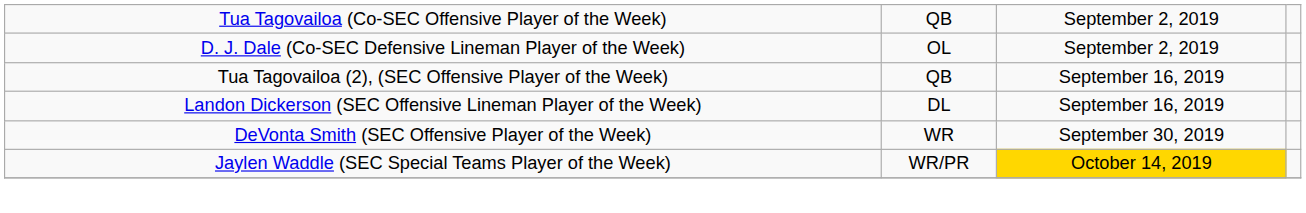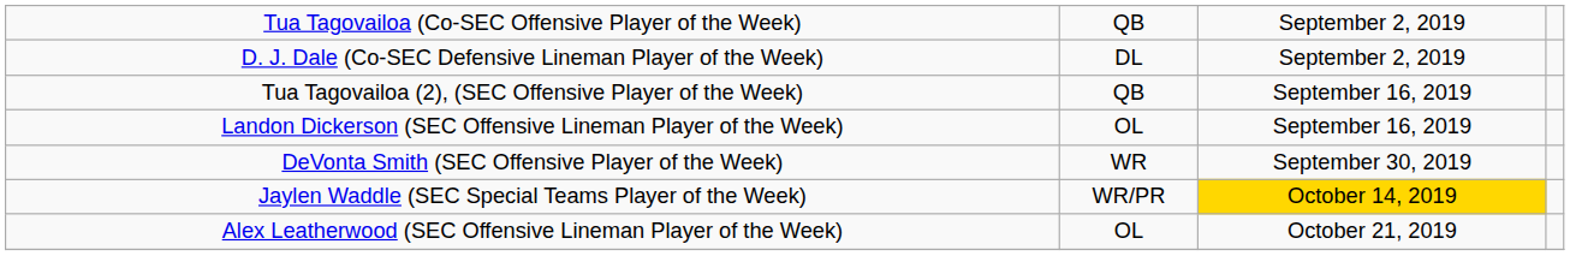D. J. Dale (Co-SEC Defensive Lineman Player of the Week) | column 2: OL -> DL
Landon Dickerson (SEC Offensive Lineman Player of the Week) | column 2: DL -> OL
+ row: Alex Leatherwood (SEC Offensive Lineman Player of the Week) | OL | October 21, 2019
